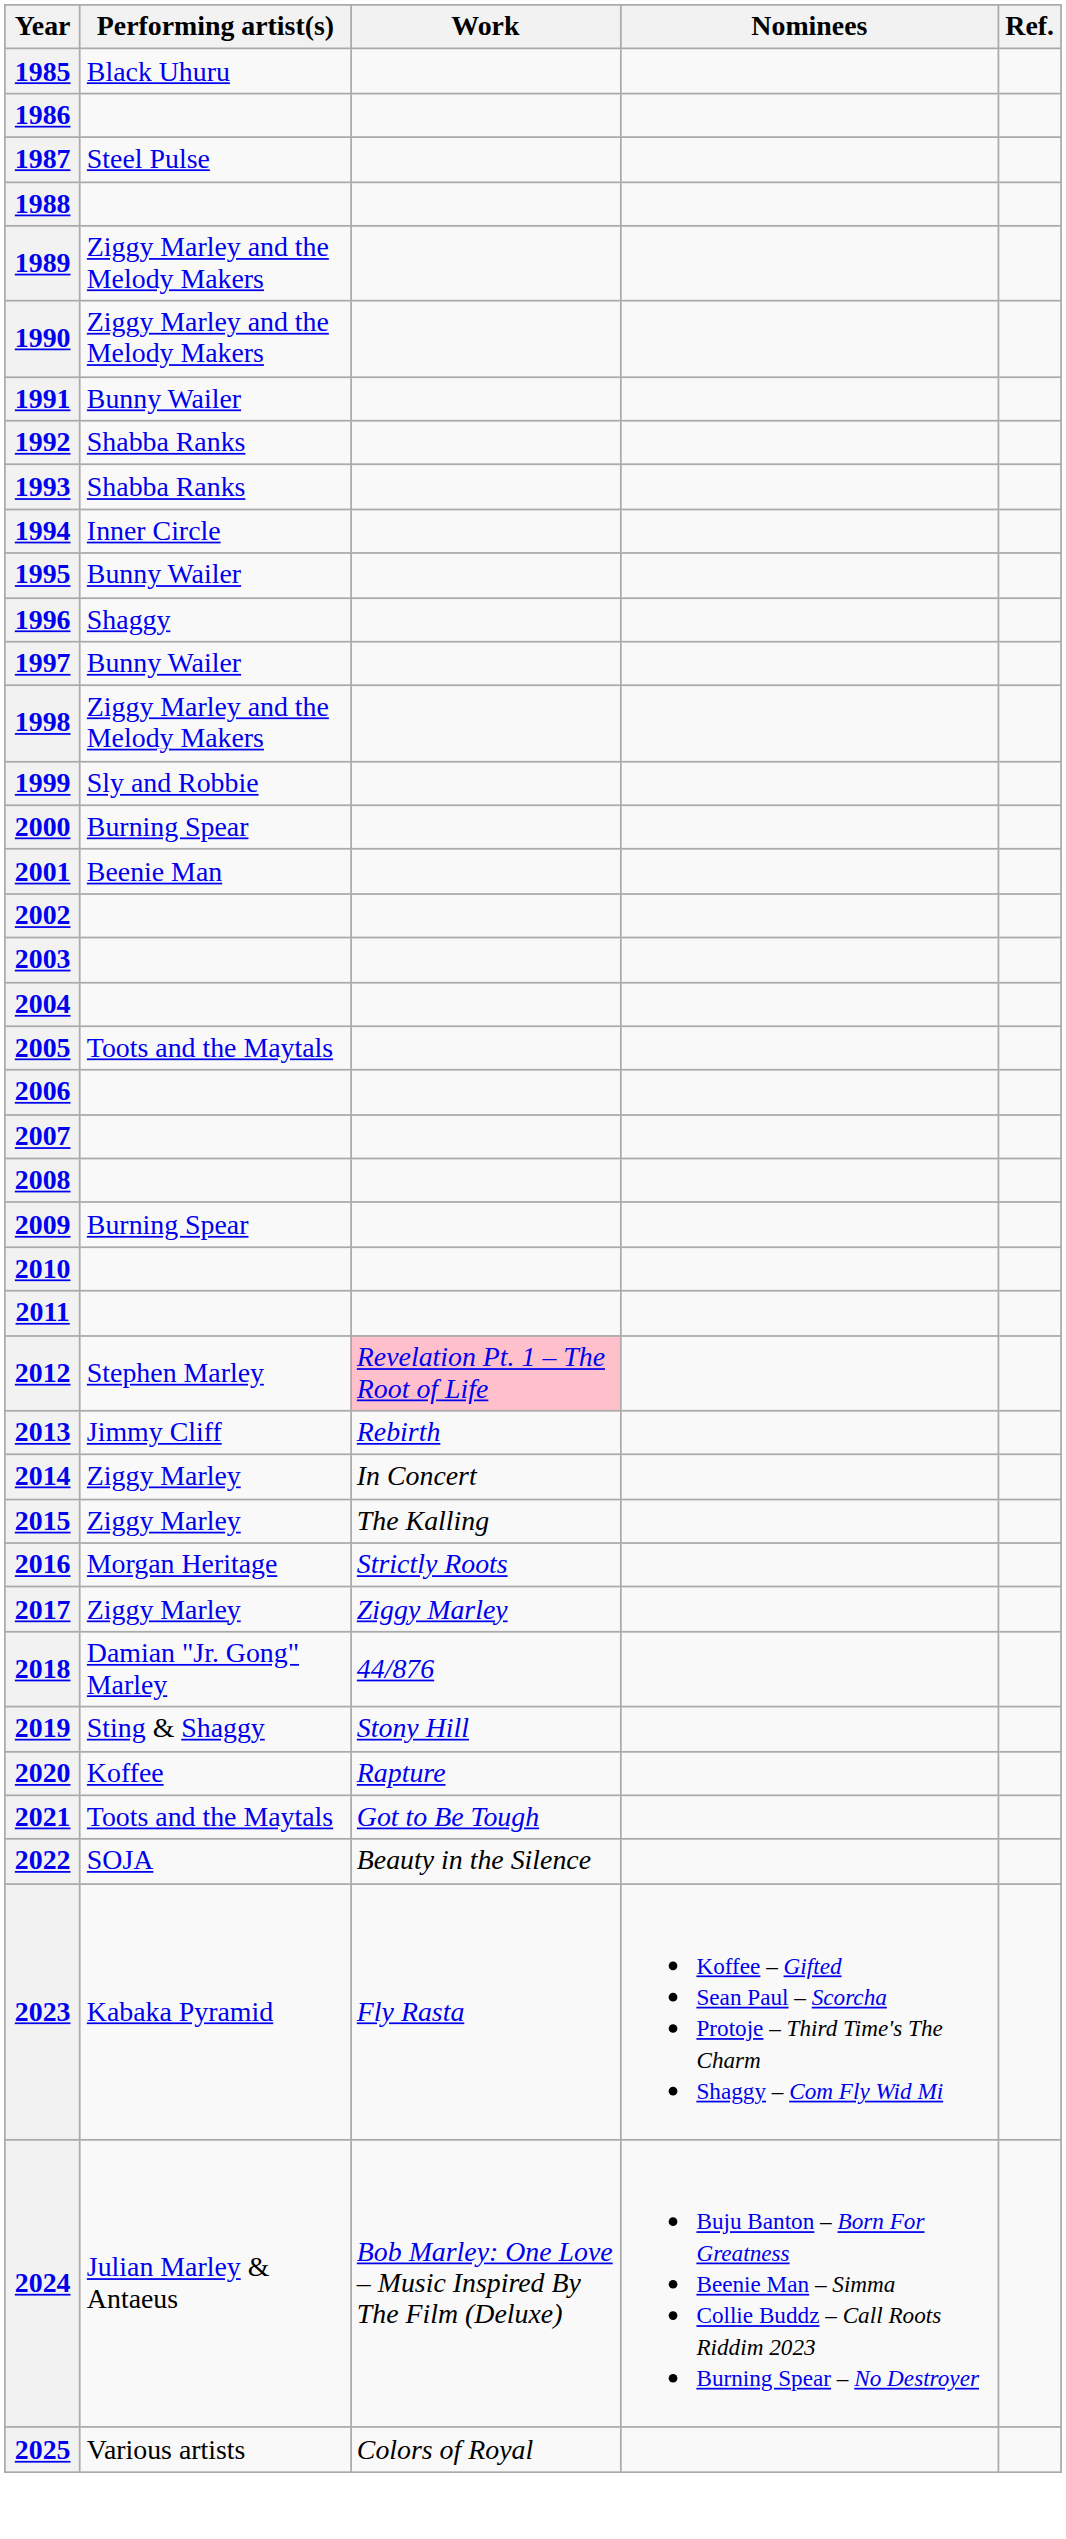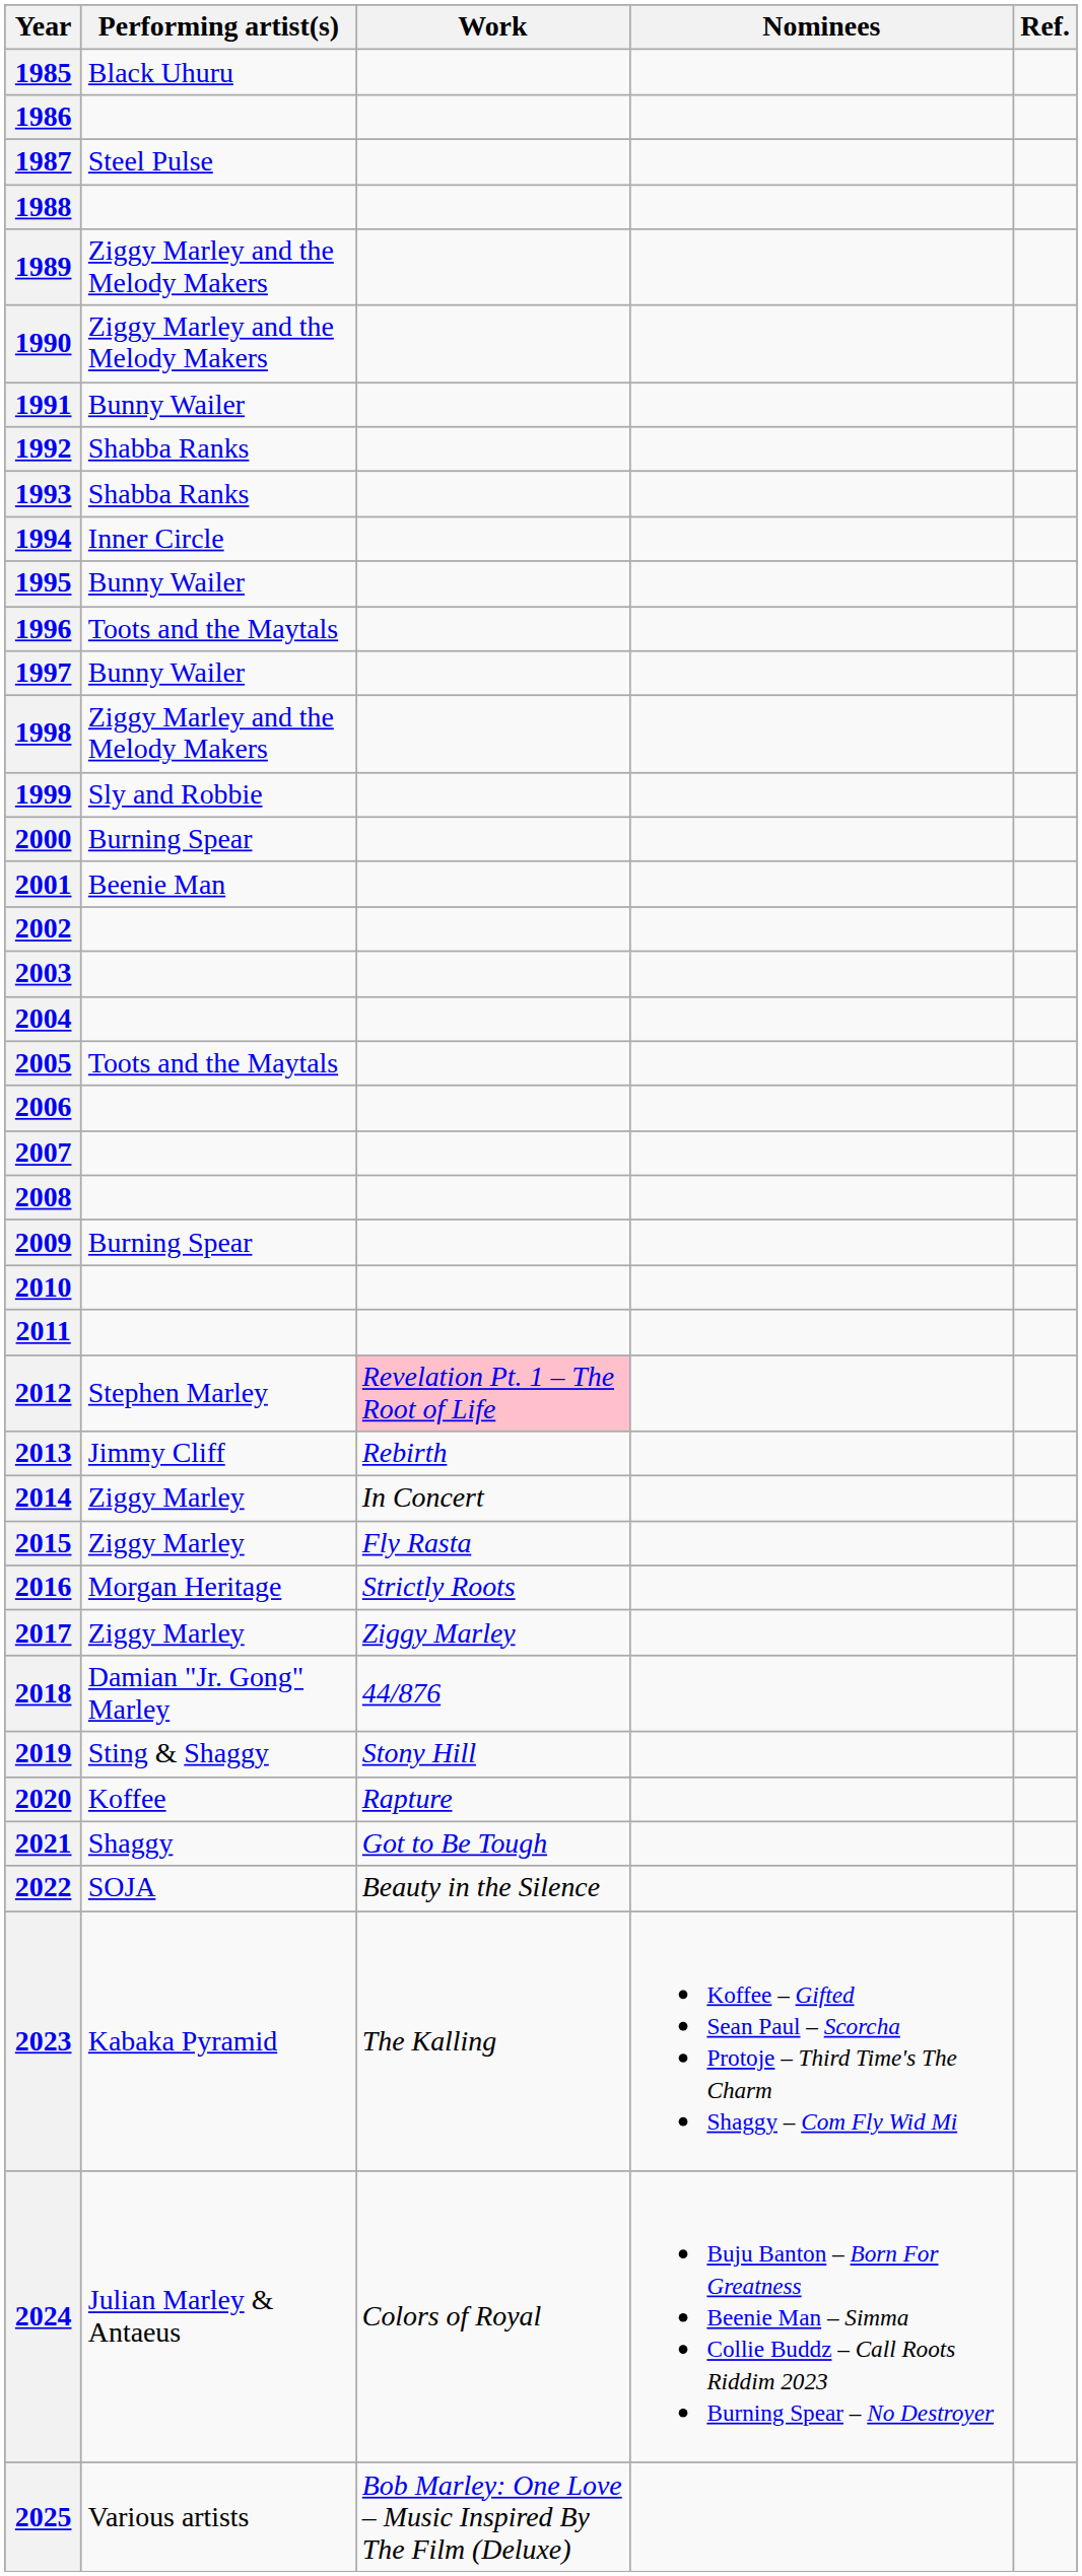1996 | Performing artist(s): Shaggy -> Toots and the Maytals
2015 | Work: The Kalling -> Fly Rasta
2021 | Performing artist(s): Toots and the Maytals -> Shaggy
2023 | Work: Fly Rasta -> The Kalling
2024 | Work: Bob Marley: One Love – Music Inspired By The Film (Deluxe) -> Colors of Royal
2025 | Work: Colors of Royal -> Bob Marley: One Love – Music Inspired By The Film (Deluxe)
